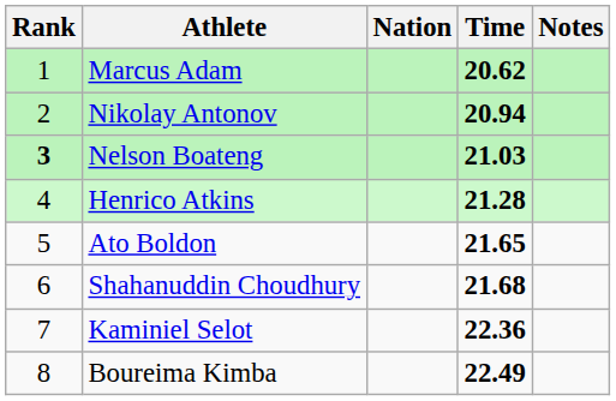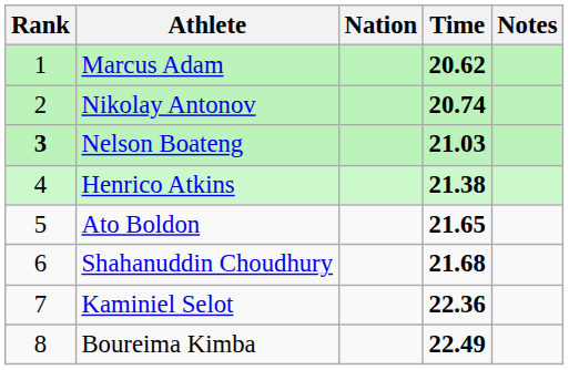Nikolay Antonov | Time: 20.94 -> 20.74
Henrico Atkins | Time: 21.28 -> 21.38
